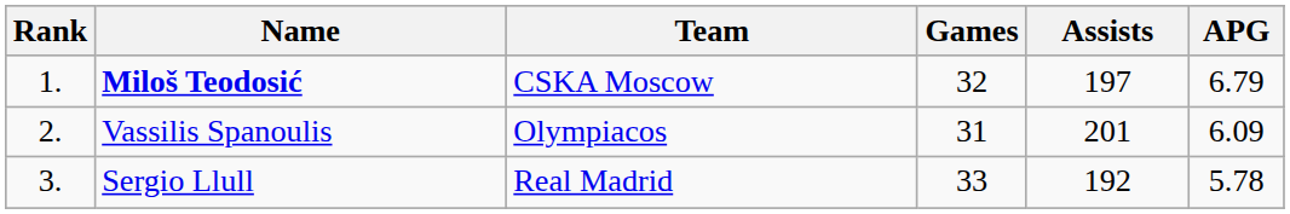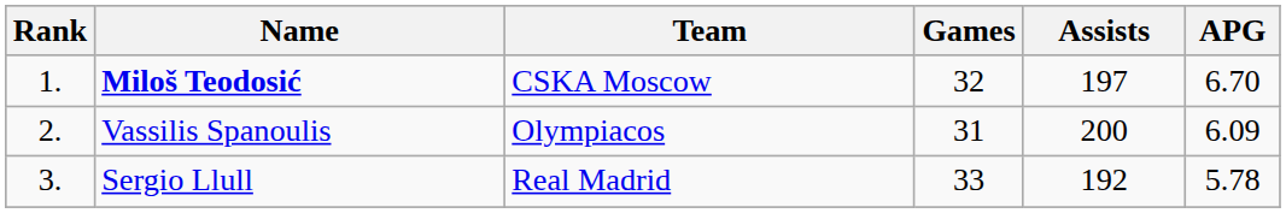Miloš Teodosić | APG: 6.79 -> 6.70
Vassilis Spanoulis | Assists: 201 -> 200
